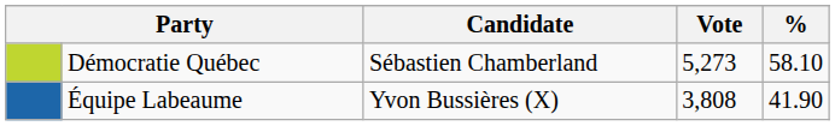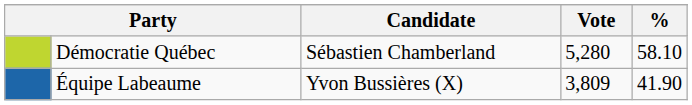Démocratie Québec | Vote: 5,273 -> 5,280
Équipe Labeaume | Vote: 3,808 -> 3,809
